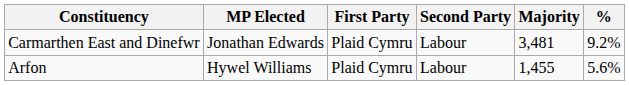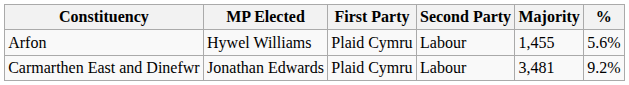rows swapped: Arfon <-> Carmarthen East and Dinefwr
